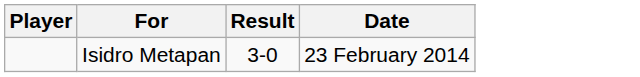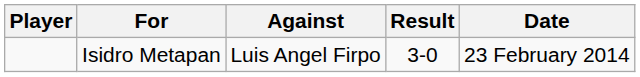+ column: Against | Luis Angel Firpo
